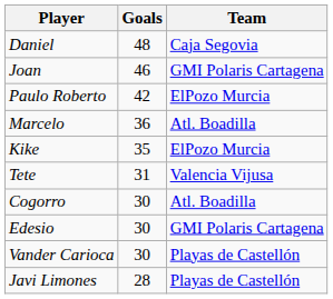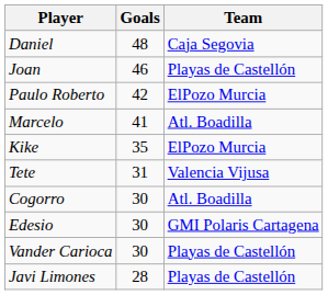Joan | Team: GMI Polaris Cartagena -> Playas de Castellón
Marcelo | Goals: 36 -> 41
